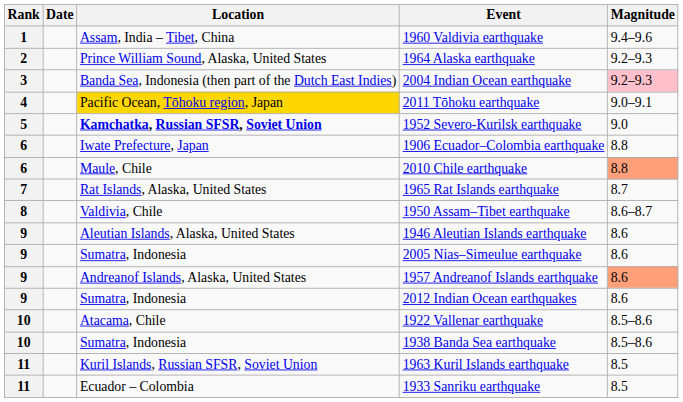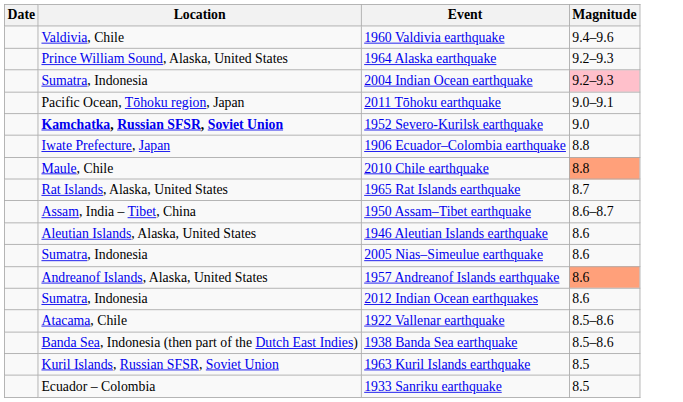- column: Rank | 1 | 2 | 3 | 4 | 5 | 6 | 6 | 7 | 8 | 9 | 9 | 9 | 9 | 10 | 10 | 11 | 11
1960 Valdivia earthquake | Location: Assam, India – Tibet, China -> Valdivia, Chile
2004 Indian Ocean earthquake | Location: Banda Sea, Indonesia (then part of the Dutch East Indies) -> Sumatra, Indonesia
2011 Tōhoku earthquake | Location: gold background -> no background
1950 Assam–Tibet earthquake | Location: Valdivia, Chile -> Assam, India – Tibet, China
1938 Banda Sea earthquake | Location: Sumatra, Indonesia -> Banda Sea, Indonesia (then part of the Dutch East Indies)
